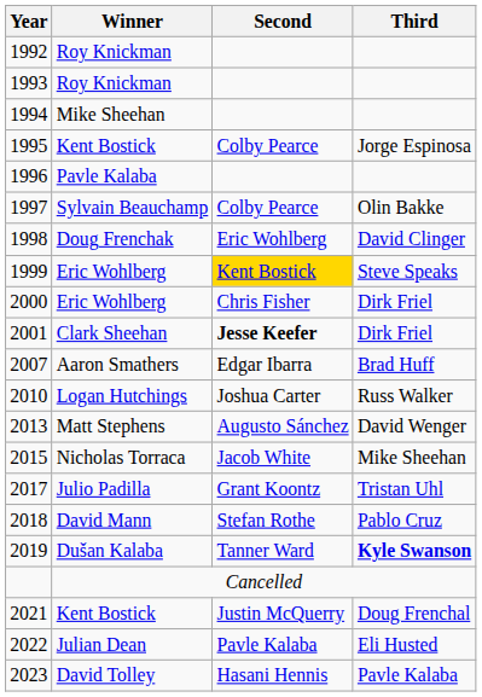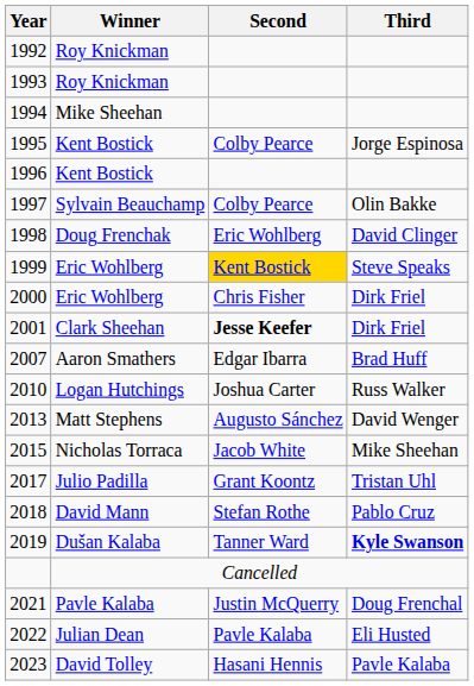1996 | Winner: Pavle Kalaba -> Kent Bostick
2021 | Winner: Kent Bostick -> Pavle Kalaba
